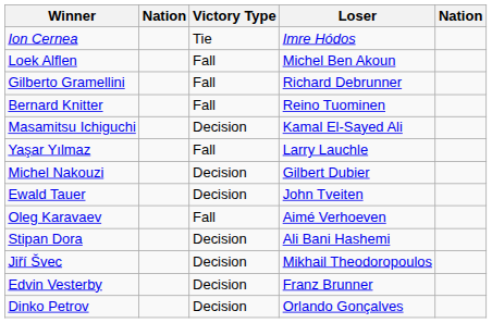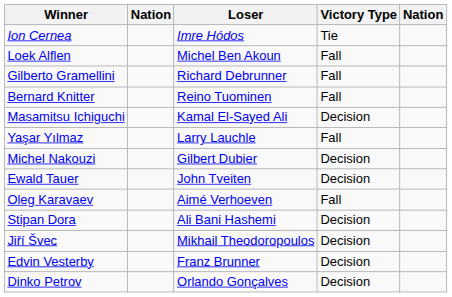columns swapped: Victory Type <-> Loser
